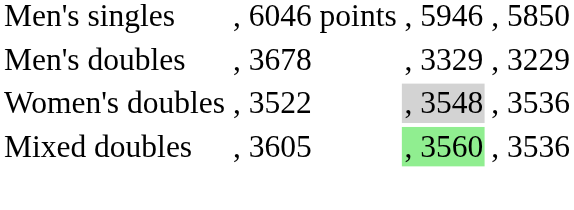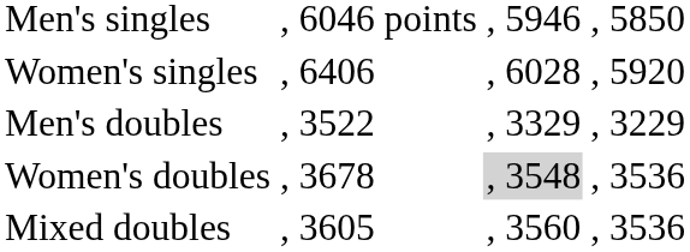+ row: Women's singles | , 6406 | , 6028 | , 5920
Men's doubles | column 2: , 3678 -> , 3522
Women's doubles | column 2: , 3522 -> , 3678
Mixed doubles | column 3: lightgreen background -> no background
